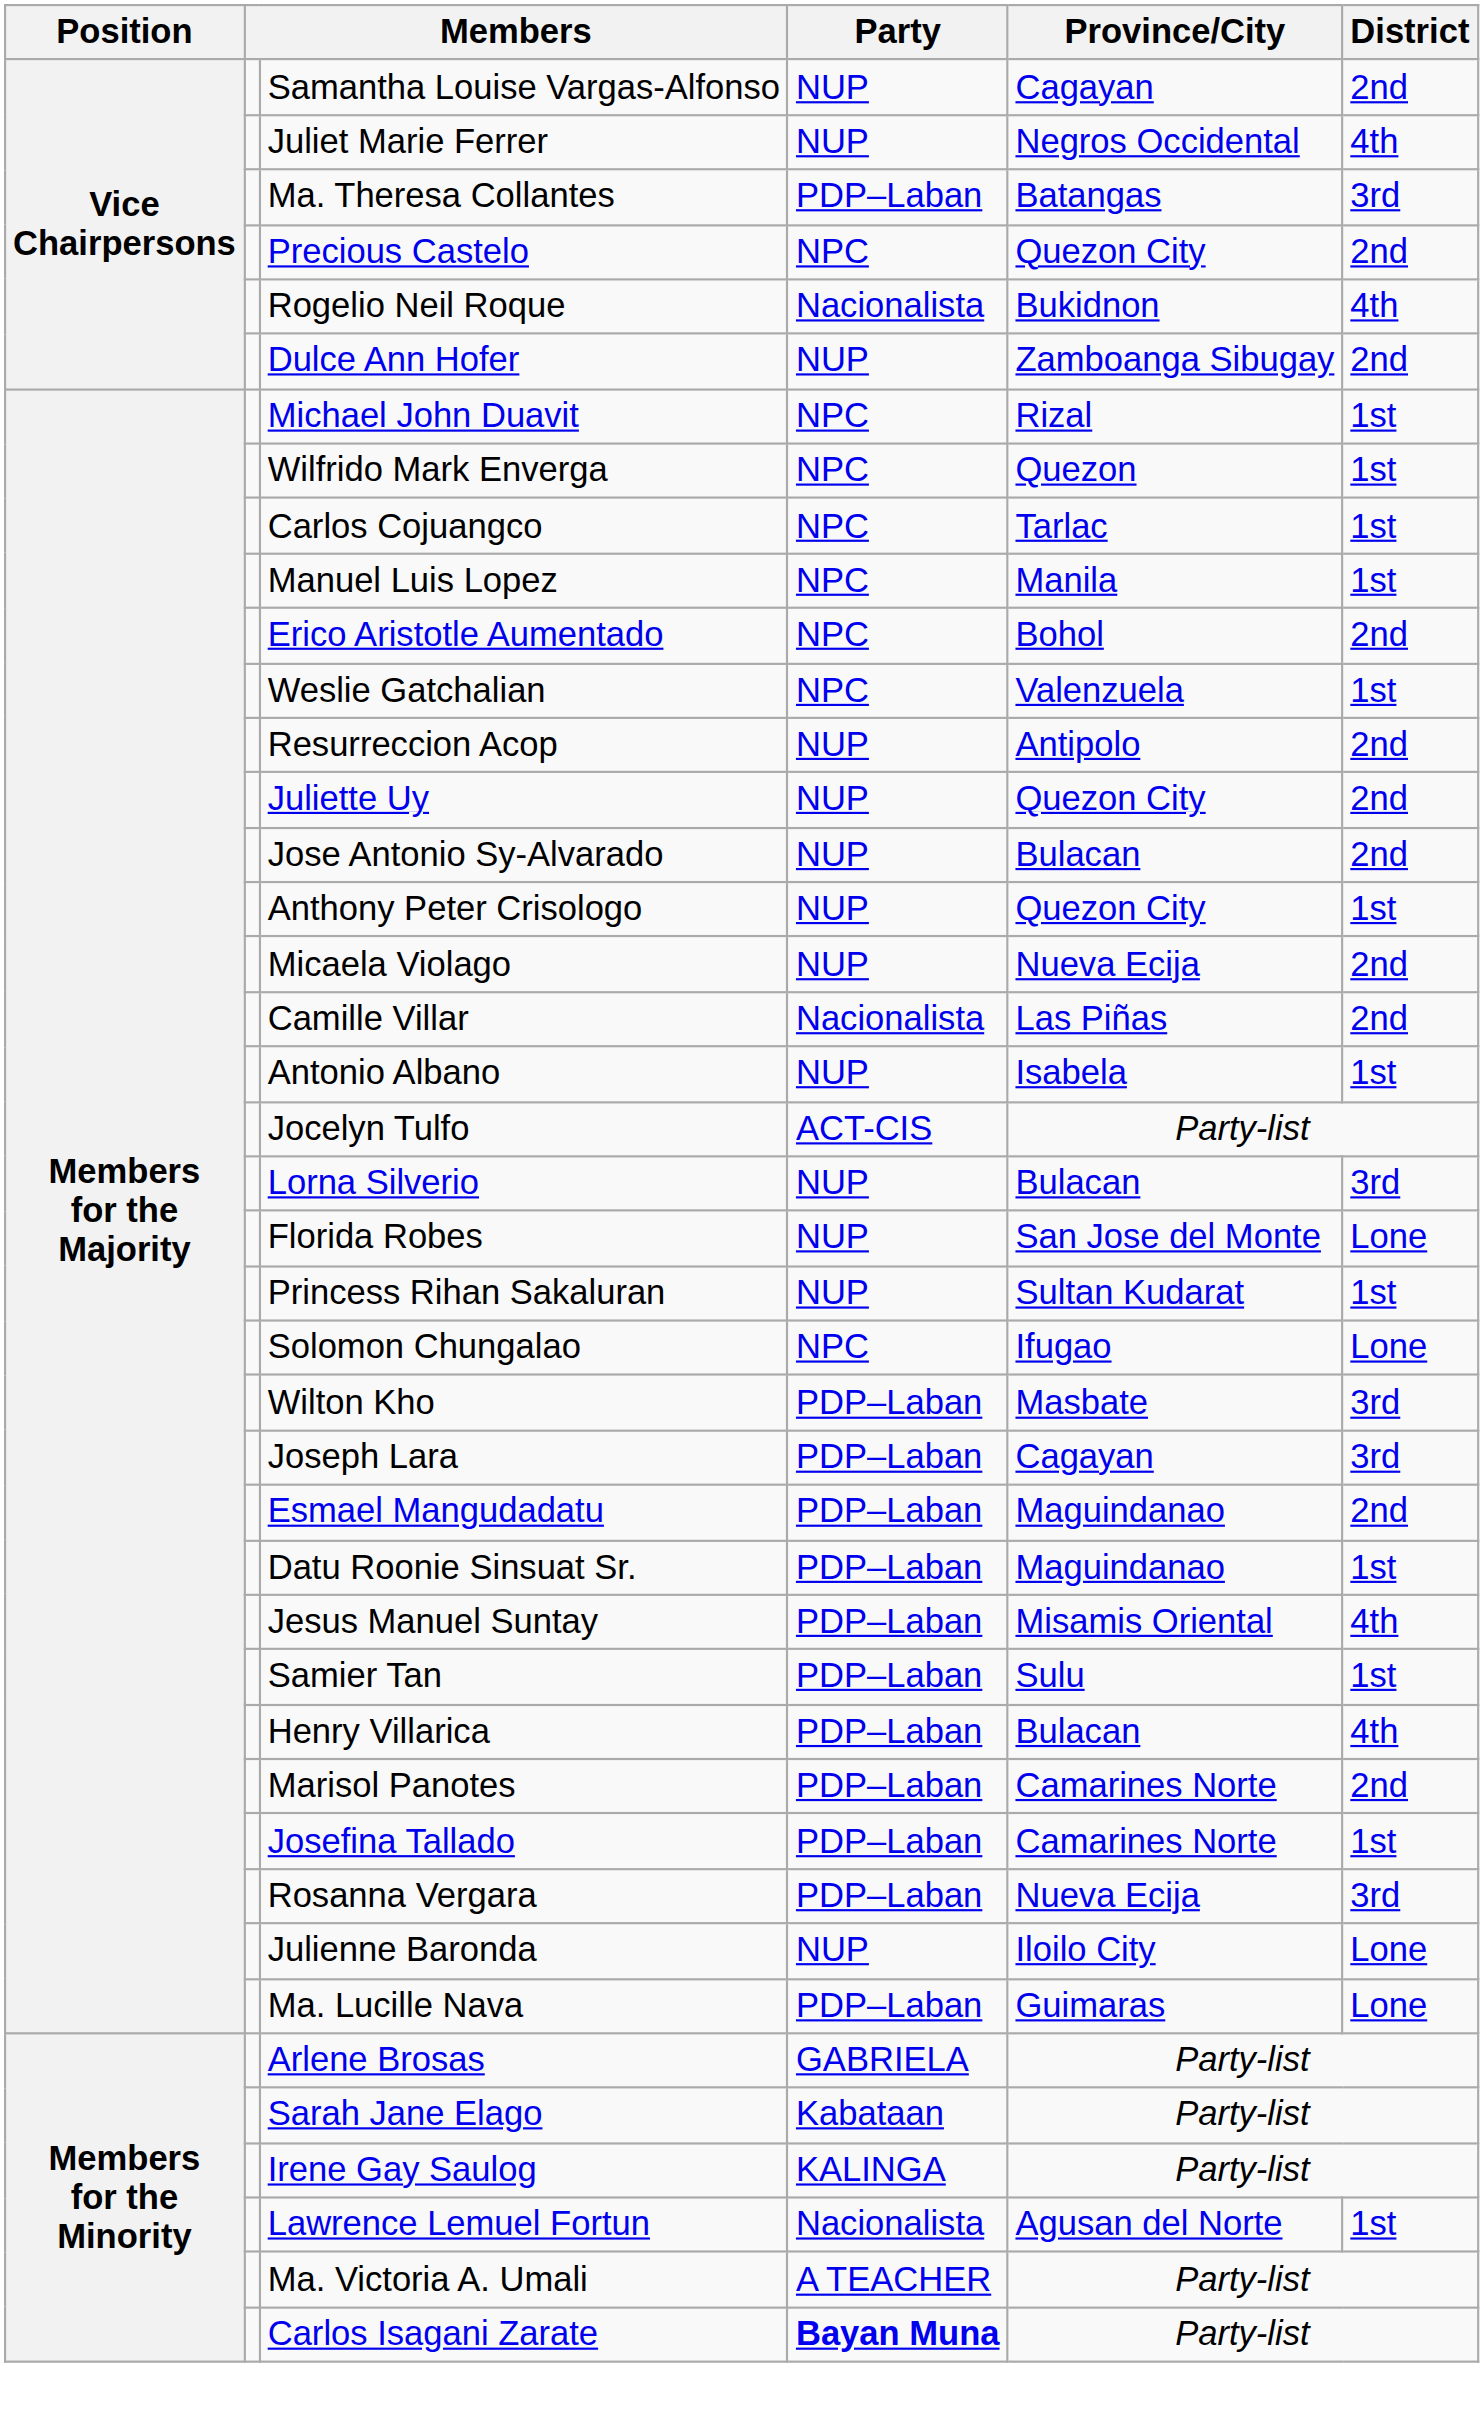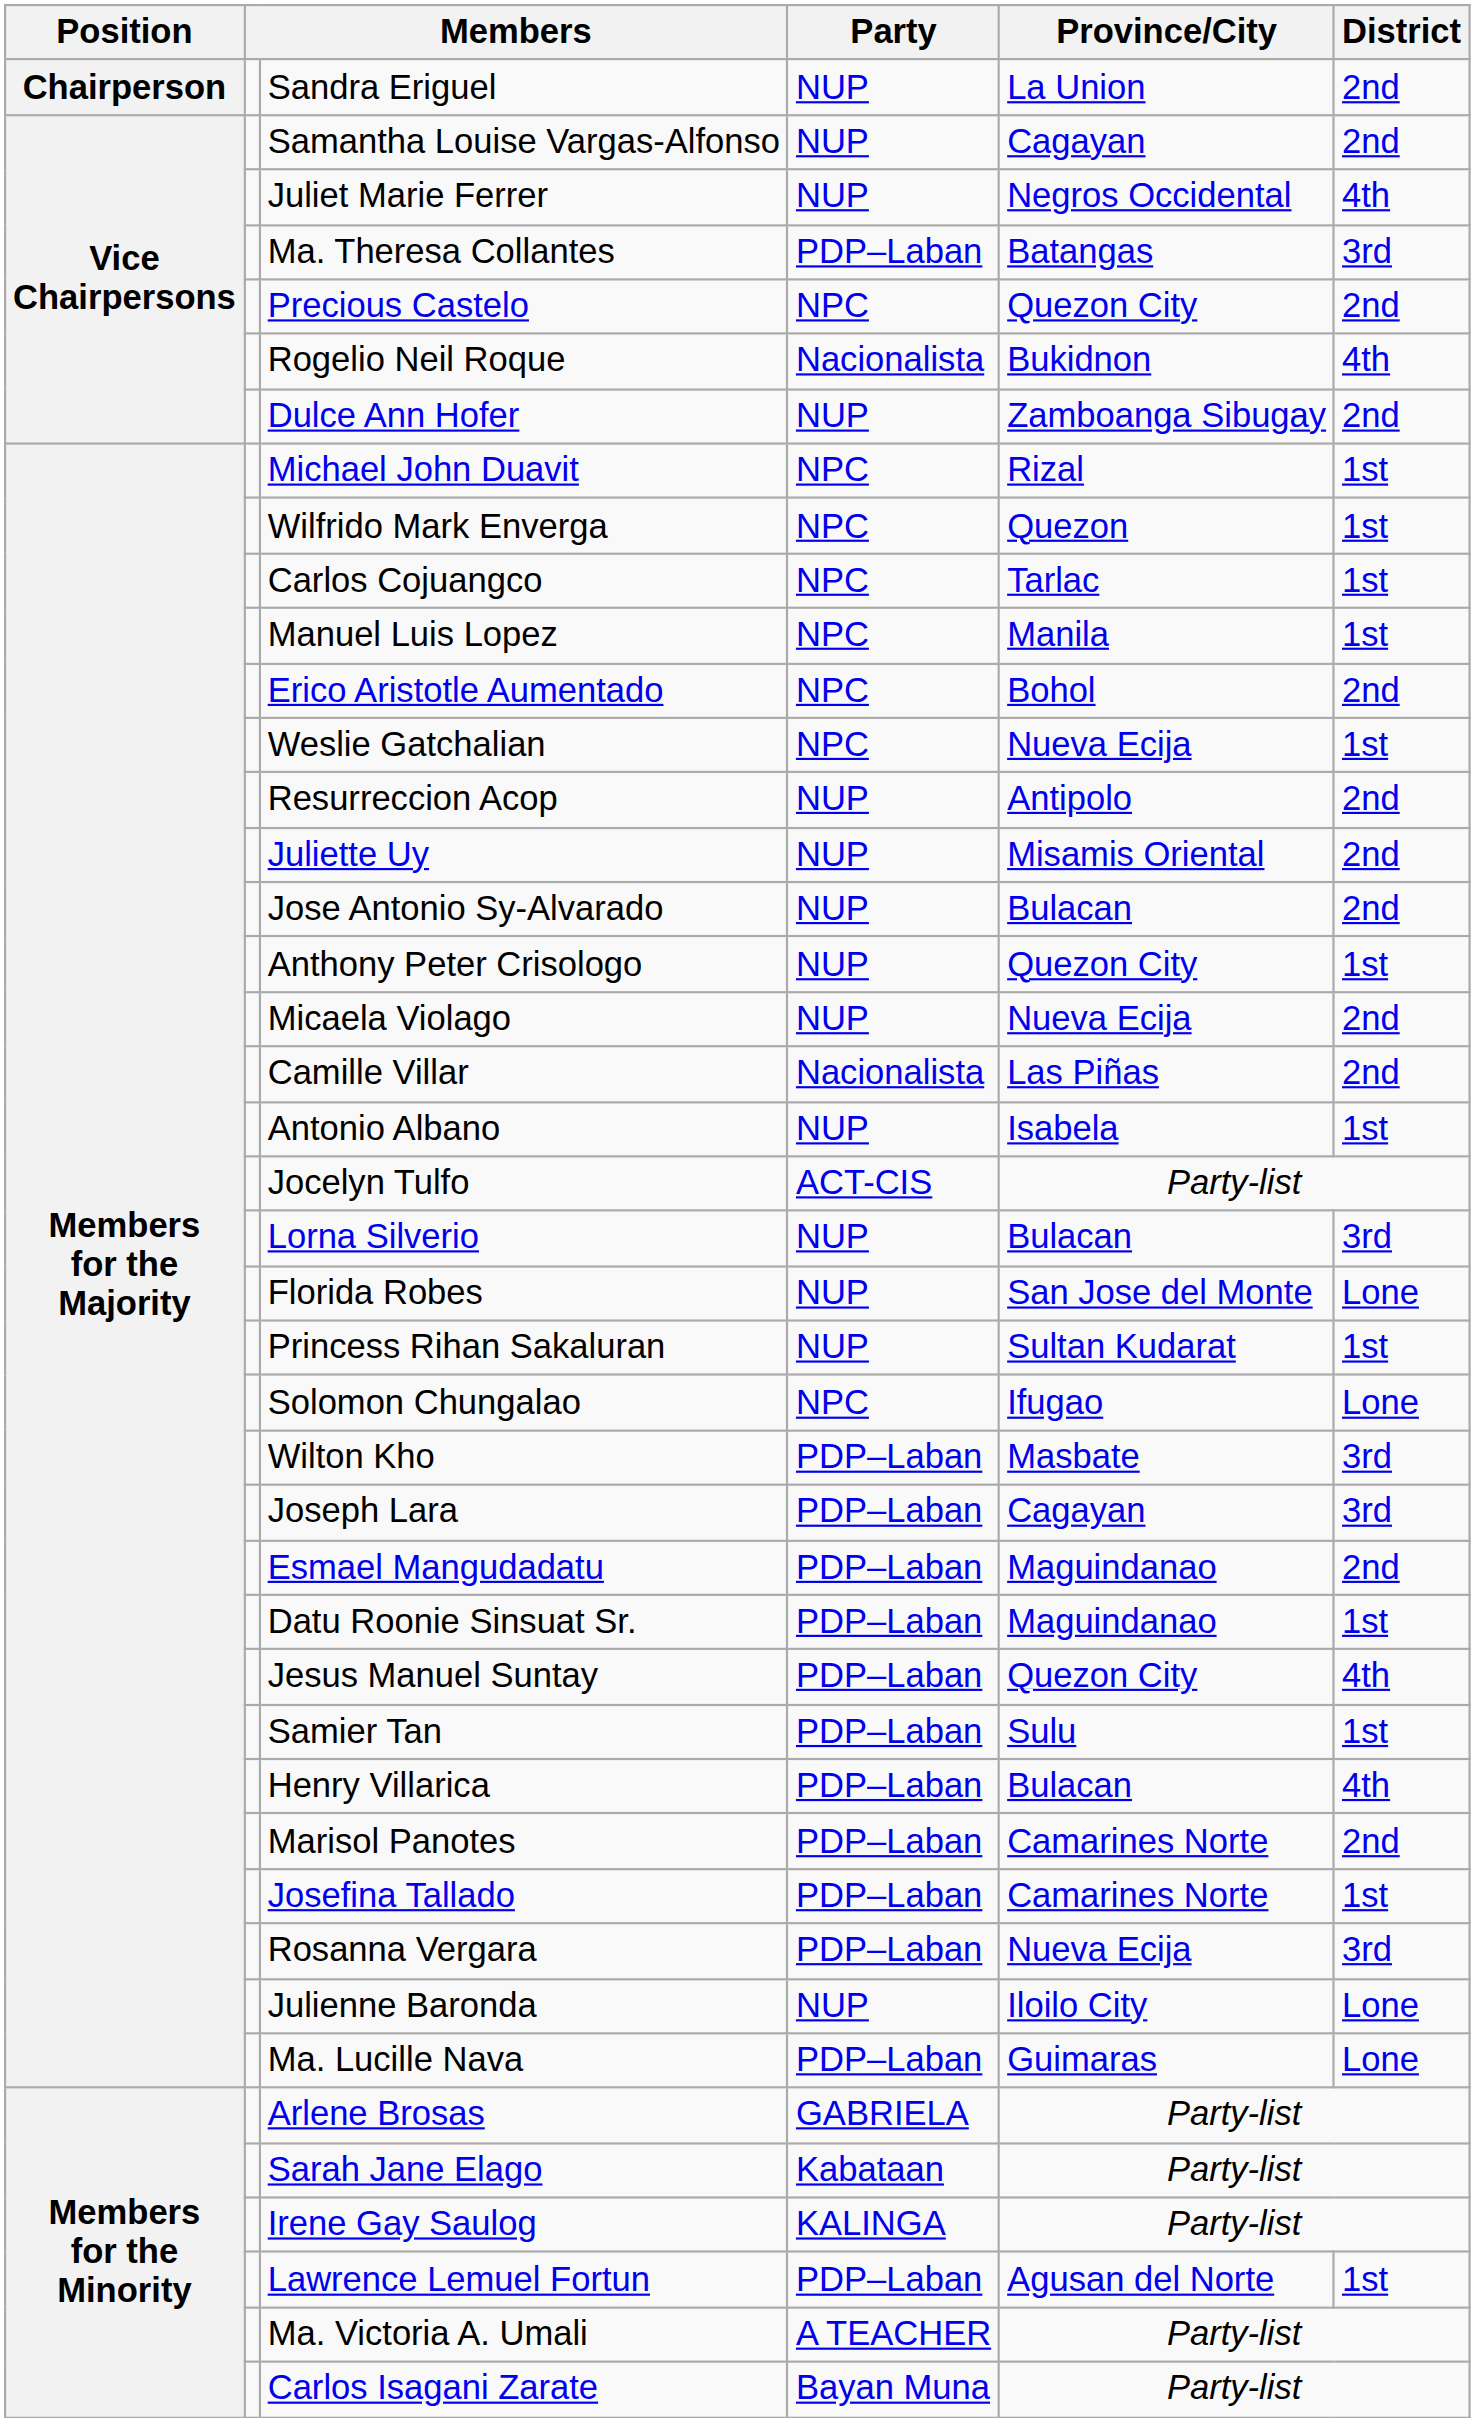+ row: Chairperson | Sandra Eriguel | NUP | La Union | 2nd
Weslie Gatchalian | Province/City: Valenzuela -> Nueva Ecija
Juliette Uy | Province/City: Quezon City -> Misamis Oriental
Jesus Manuel Suntay | Province/City: Misamis Oriental -> Quezon City
Lawrence Lemuel Fortun | Party: Nacionalista -> PDP–Laban
Carlos Isagani Zarate | Party: bold -> normal
